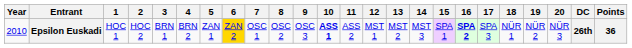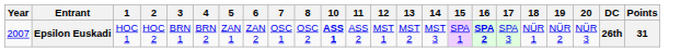- column: 9 | OSC 3
Epsilon Euskadi | Year: 2010 -> 2007
Epsilon Euskadi | 6: gold background -> no background
Epsilon Euskadi | Points: 36 -> 31
